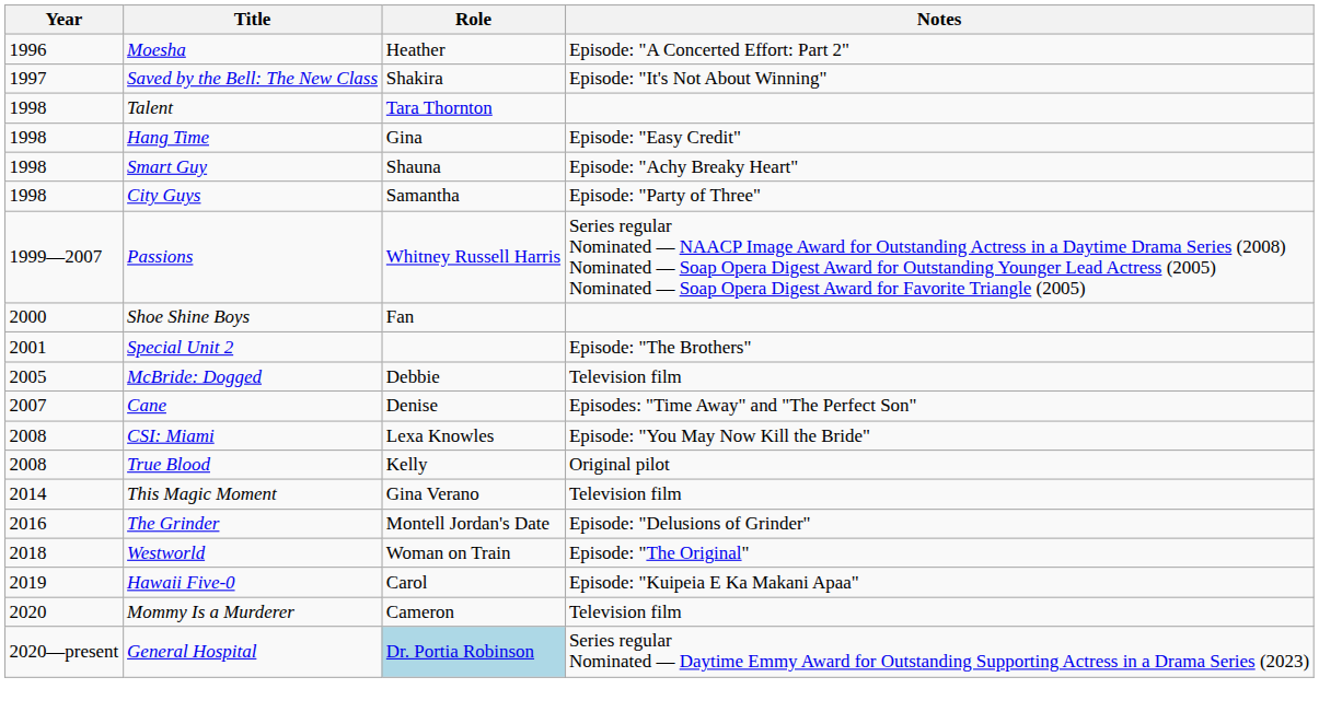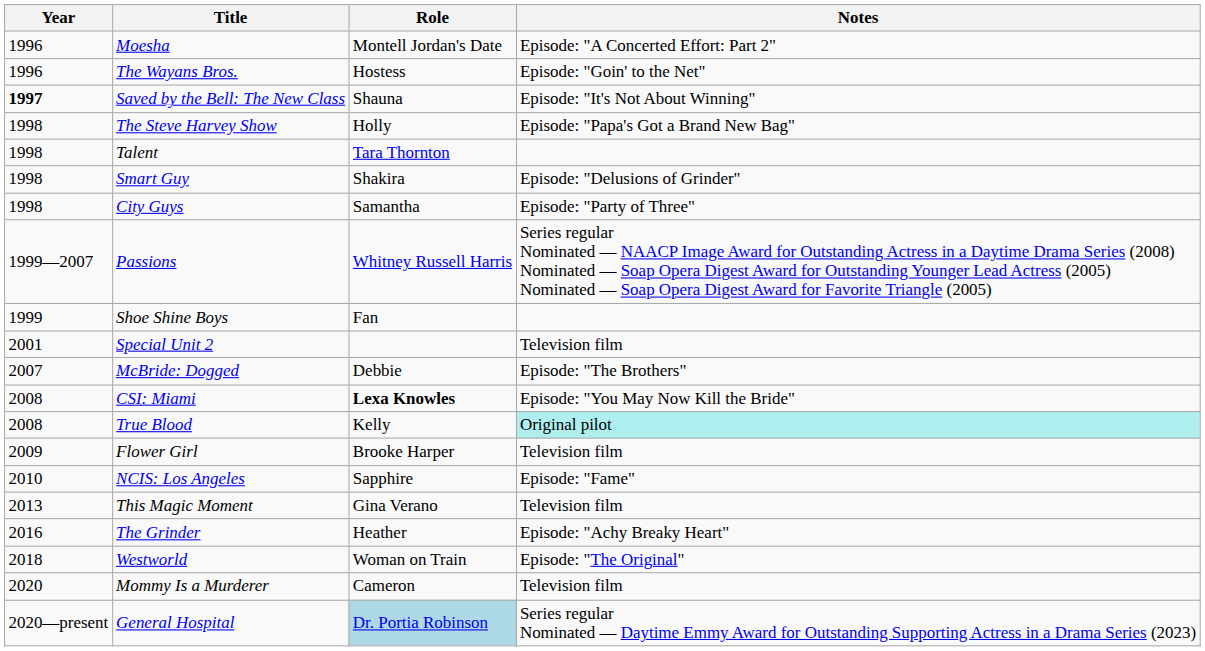Moesha | Role: Heather -> Montell Jordan's Date
+ row: 1996 | The Wayans Bros. | Hostess | Episode: "Goin' to the Net"
Saved by the Bell: The New Class | Year: normal -> bold
Saved by the Bell: The New Class | Role: Shakira -> Shauna
+ row: 1998 | The Steve Harvey Show | Holly | Episode: "Papa's Got a Brand New Bag"
- row: 1998 | Hang Time | Gina | Episode: "Easy Credit"
Smart Guy | Role: Shauna -> Shakira
Smart Guy | Notes: Episode: "Achy Breaky Heart" -> Episode: "Delusions of Grinder"
Shoe Shine Boys | Year: 2000 -> 1999
Special Unit 2 | Notes: Episode: "The Brothers" -> Television film
McBride: Dogged | Year: 2005 -> 2007
McBride: Dogged | Notes: Television film -> Episode: "The Brothers"
- row: 2007 | Cane | Denise | Episodes: "Time Away" and "The Perfect Son"
CSI: Miami | Role: normal -> bold
True Blood | Notes: no background -> paleturquoise background
+ row: 2009 | Flower Girl | Brooke Harper | Television film
+ row: 2010 | NCIS: Los Angeles | Sapphire | Episode: "Fame"
This Magic Moment | Year: 2014 -> 2013
The Grinder | Role: Montell Jordan's Date -> Heather
The Grinder | Notes: Episode: "Delusions of Grinder" -> Episode: "Achy Breaky Heart"
- row: 2019 | Hawaii Five-0 | Carol | Episode: "Kuipeia E Ka Makani Apaa"
